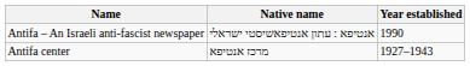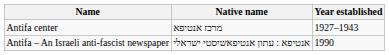rows swapped: Antifa center <-> Antifa – An Israeli anti-fascist newspaper
